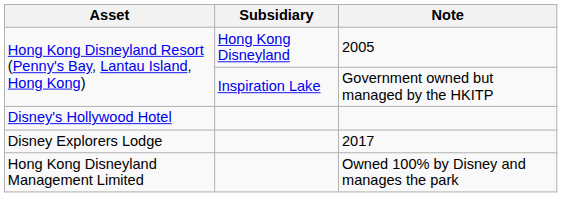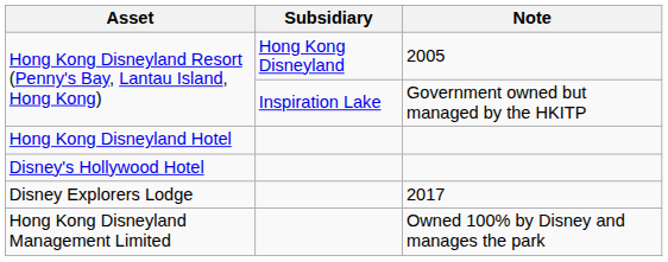+ row: Hong Kong Disneyland Hotel
